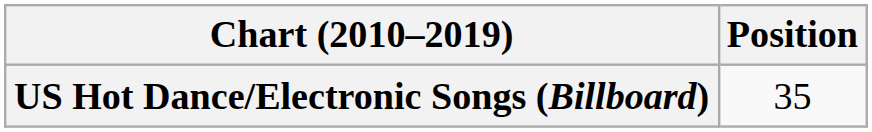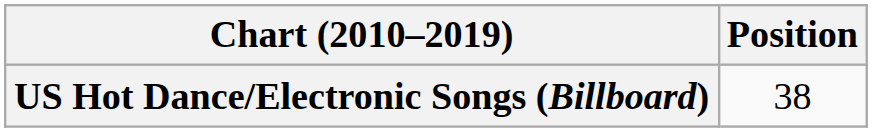US Hot Dance/Electronic Songs (Billboard) | Position: 35 -> 38
